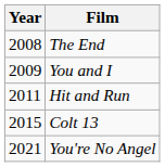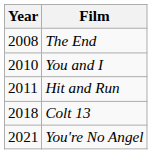You and I | Year: 2009 -> 2010
Colt 13 | Year: 2015 -> 2018
